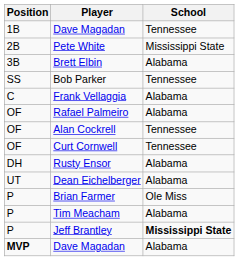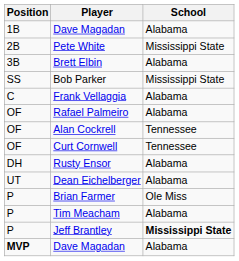1B / Dave Magadan | School: Tennessee -> Alabama
Bob Parker | School: Tennessee -> Mississippi State
